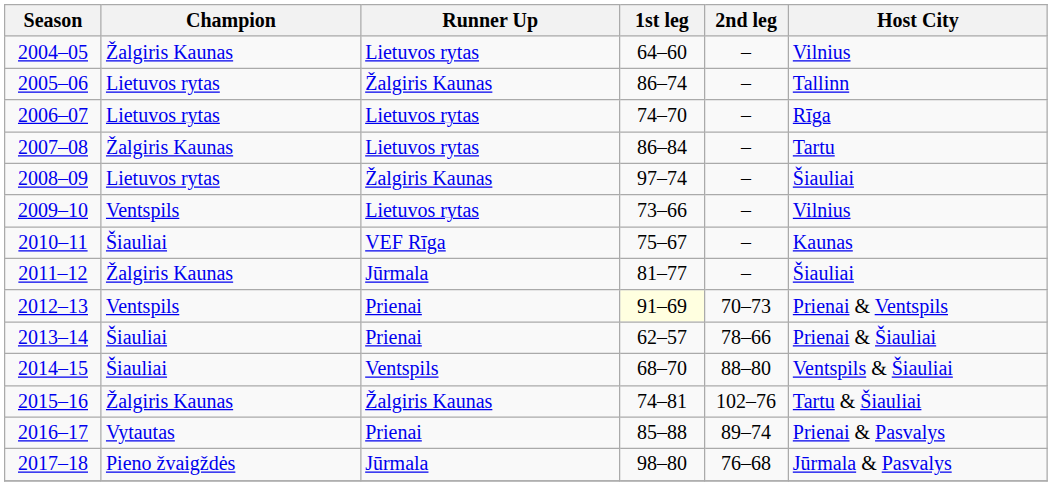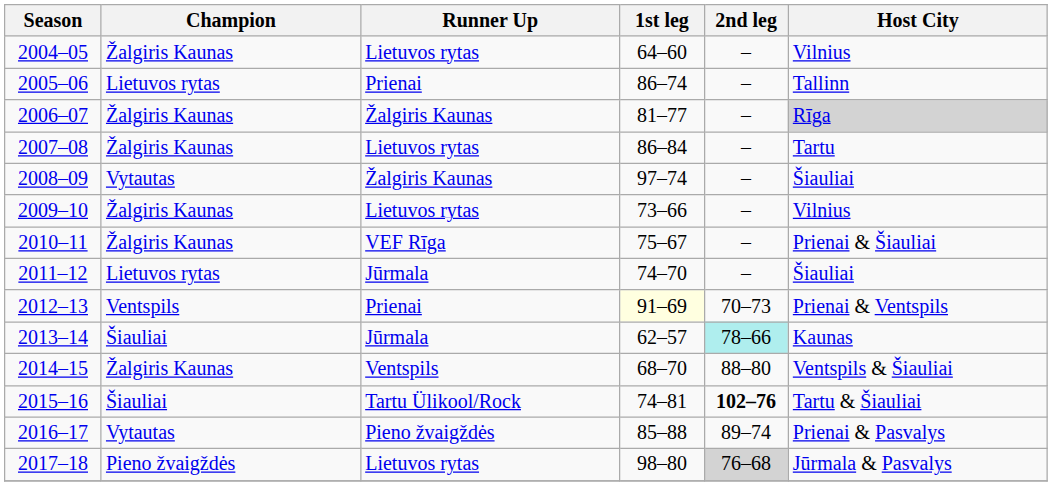2005–06 | Runner Up: Žalgiris Kaunas -> Prienai
2006–07 | Champion: Lietuvos rytas -> Žalgiris Kaunas
2006–07 | Runner Up: Lietuvos rytas -> Žalgiris Kaunas
2006–07 | 1st leg: 74–70 -> 81–77
2006–07 | Host City: no background -> lightgrey background
2008–09 | Champion: Lietuvos rytas -> Vytautas
2009–10 | Champion: Ventspils -> Žalgiris Kaunas
2010–11 | Champion: Šiauliai -> Žalgiris Kaunas
2010–11 | Host City: Kaunas -> Prienai & Šiauliai
2011–12 | Champion: Žalgiris Kaunas -> Lietuvos rytas
2011–12 | 1st leg: 81–77 -> 74–70
2013–14 | Runner Up: Prienai -> Jūrmala
2013–14 | 2nd leg: no background -> paleturquoise background
2013–14 | Host City: Prienai & Šiauliai -> Kaunas
2014–15 | Champion: Šiauliai -> Žalgiris Kaunas
2015–16 | Champion: Žalgiris Kaunas -> Šiauliai
2015–16 | Runner Up: Žalgiris Kaunas -> Tartu Ülikool/Rock
2015–16 | 2nd leg: normal -> bold
2016–17 | Runner Up: Prienai -> Pieno žvaigždės
2017–18 | Runner Up: Jūrmala -> Lietuvos rytas
2017–18 | 2nd leg: no background -> lightgrey background
